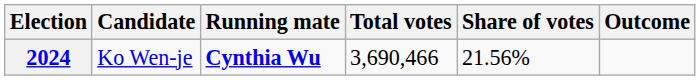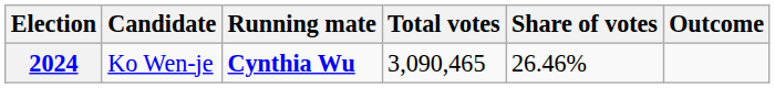2024 | Total votes: 3,690,466 -> 3,090,465
2024 | Share of votes: 21.56% -> 26.46%
